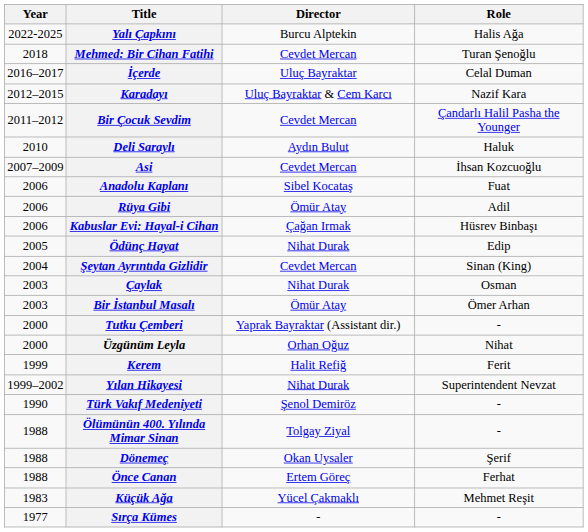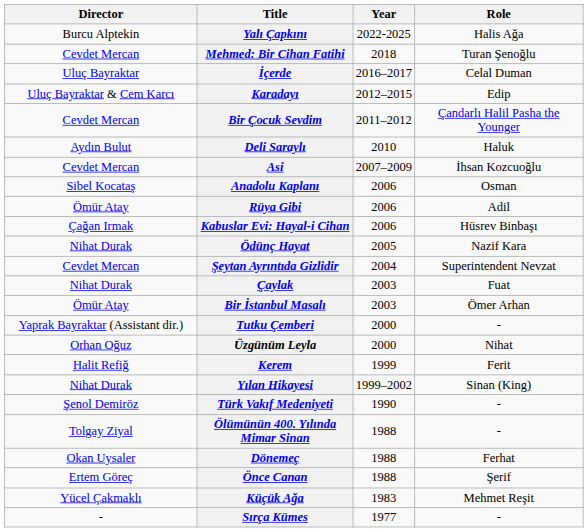columns swapped: Year <-> Director
Karadayı | Role: Nazif Kara -> Edip
Anadolu Kaplanı | Role: Fuat -> Osman
Ödünç Hayat | Role: Edip -> Nazif Kara
Şeytan Ayrıntıda Gizlidir | Role: Sinan (King) -> Superintendent Nevzat
Çaylak | Role: Osman -> Fuat
Yılan Hikayesi | Role: Superintendent Nevzat -> Sinan (King)
Dönemeç | Role: Şerif -> Ferhat
Önce Canan | Role: Ferhat -> Şerif
